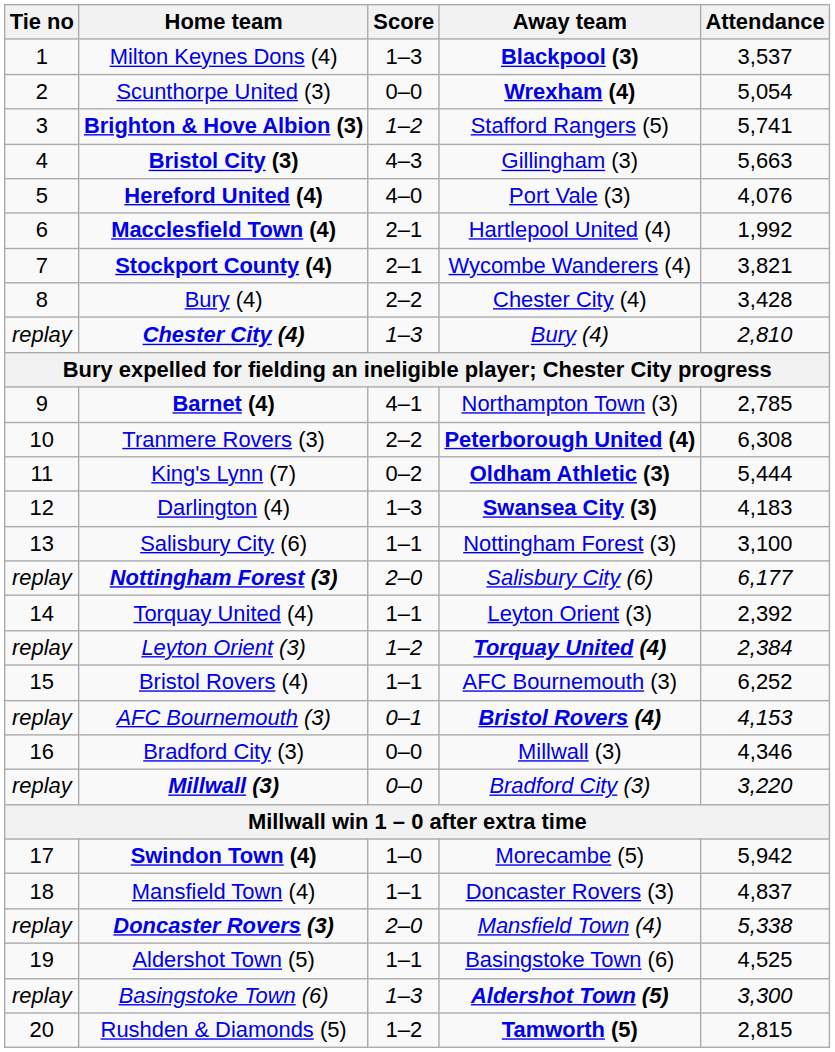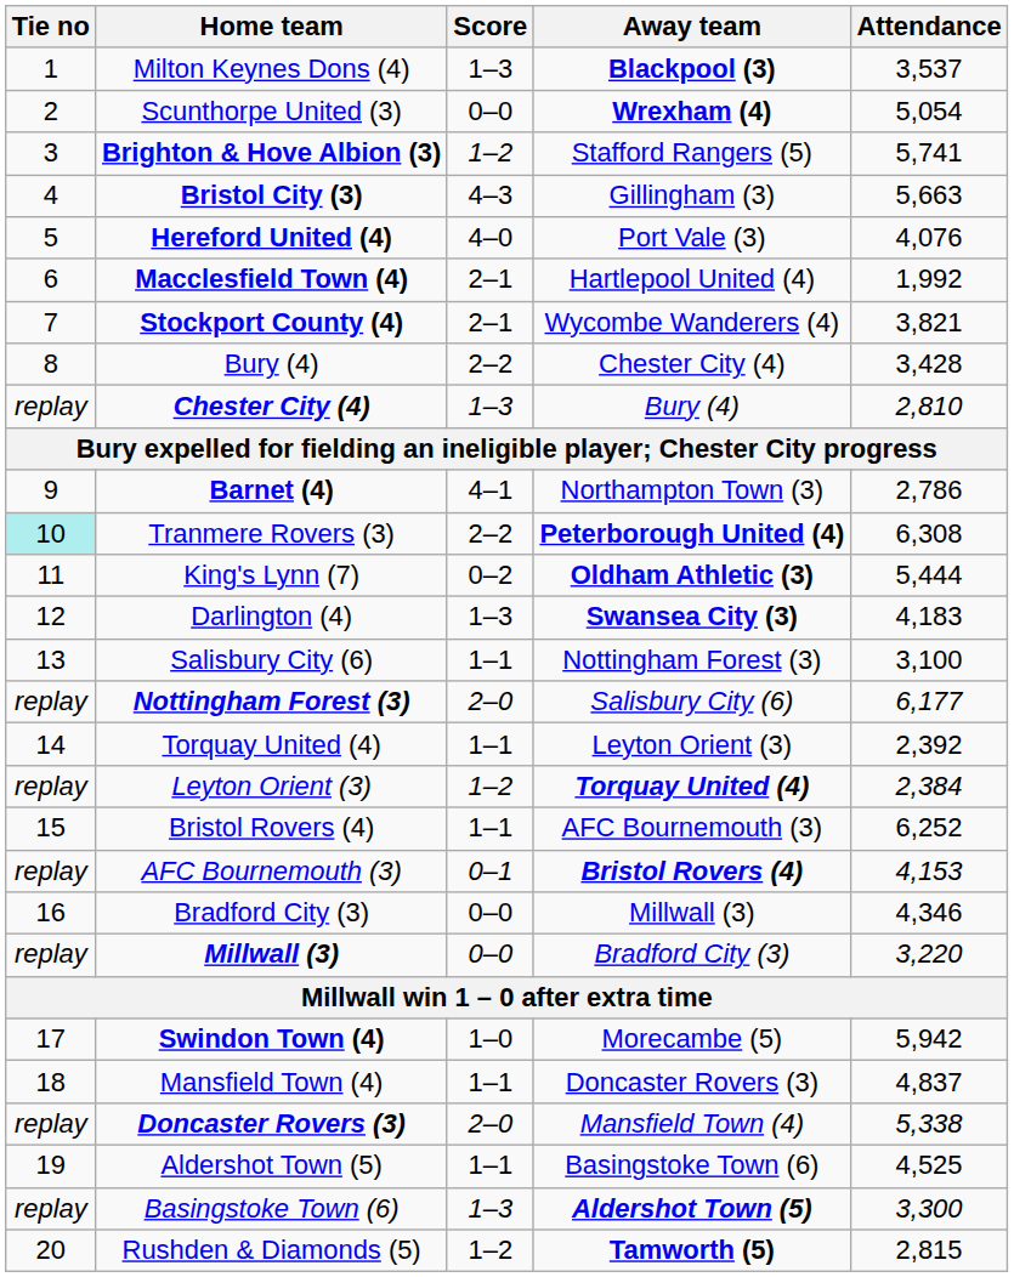Barnet (4) | Attendance: 2,785 -> 2,786
Tranmere Rovers (3) | Tie no: no background -> paleturquoise background
